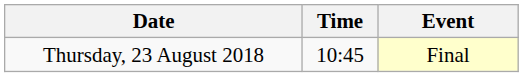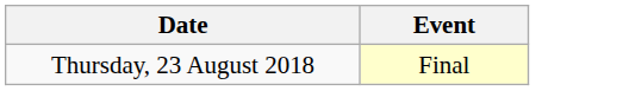- column: Time | 10:45
